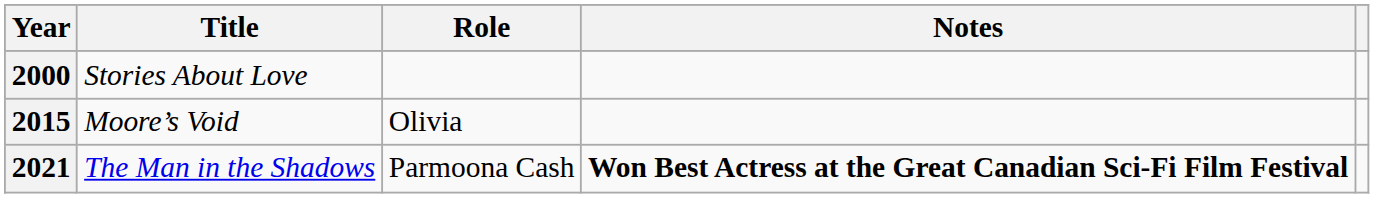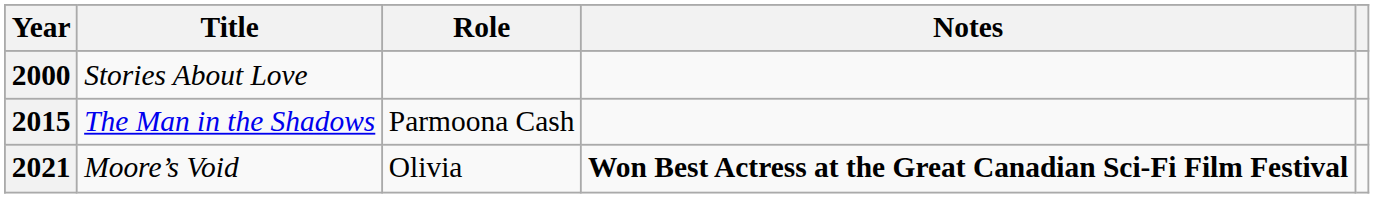2015 | Title: Moore’s Void -> The Man in the Shadows
2015 | Role: Olivia -> Parmoona Cash
2021 | Title: The Man in the Shadows -> Moore’s Void
2021 | Role: Parmoona Cash -> Olivia
